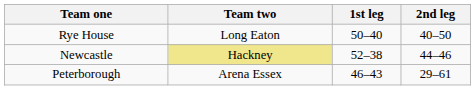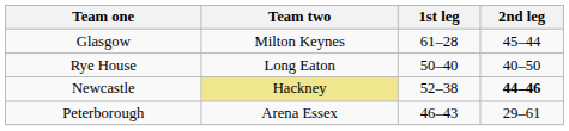+ row: Glasgow | Milton Keynes | 61–28 | 45–44
Newcastle | 2nd leg: normal -> bold
